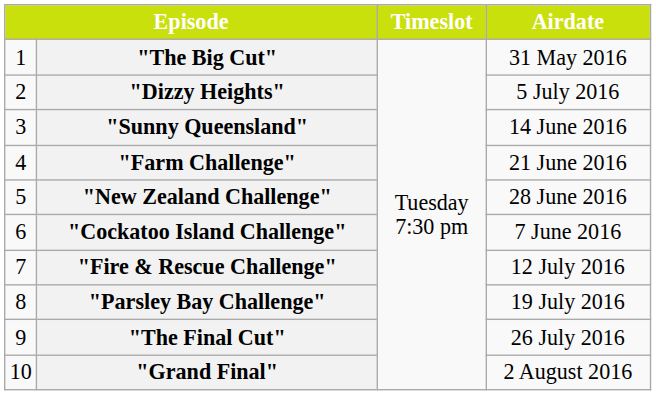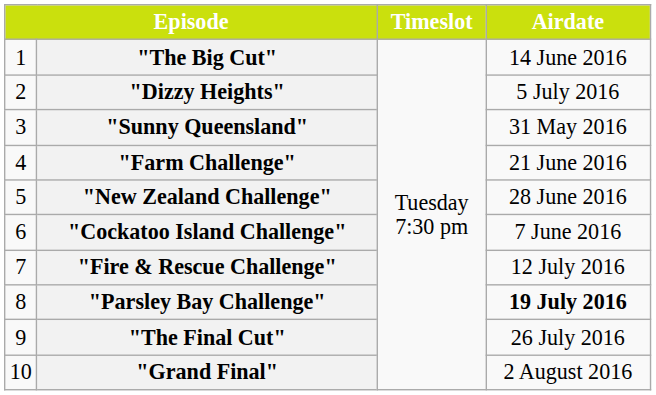"The Big Cut" | Airdate: 31 May 2016 -> 14 June 2016
"Sunny Queensland" | Airdate: 14 June 2016 -> 31 May 2016
"Parsley Bay Challenge" | Airdate: normal -> bold
